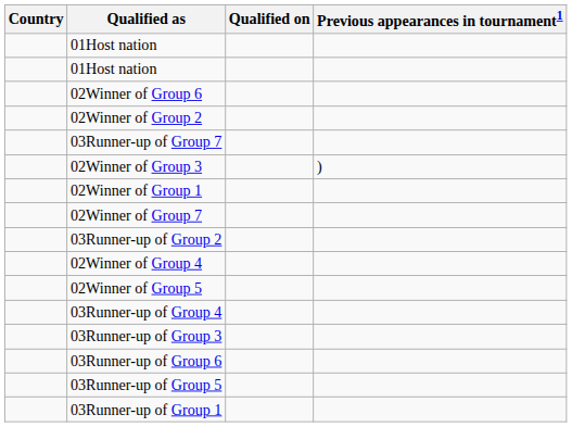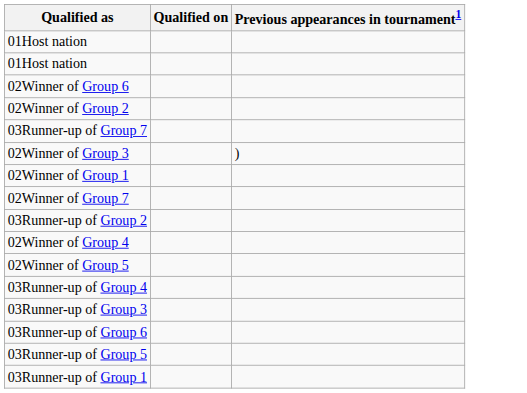- column: Country
